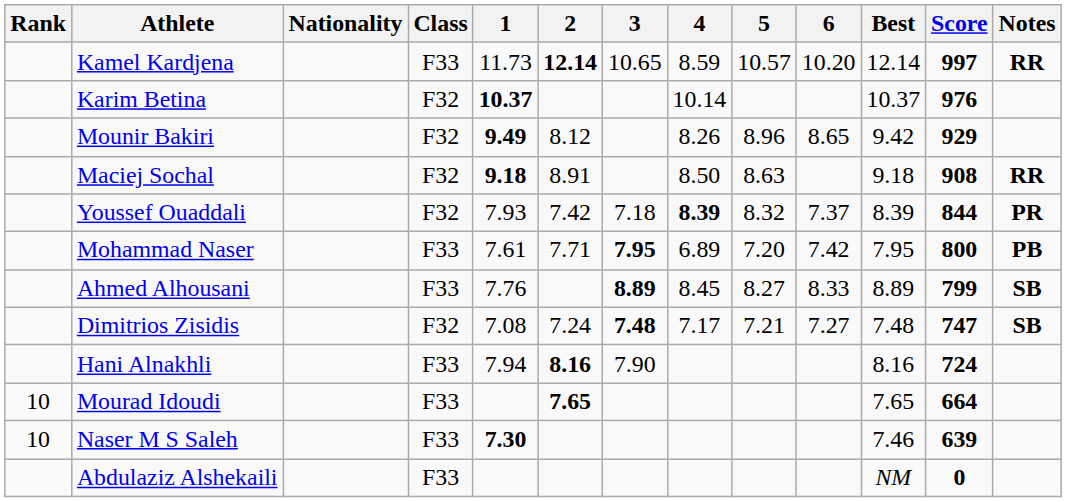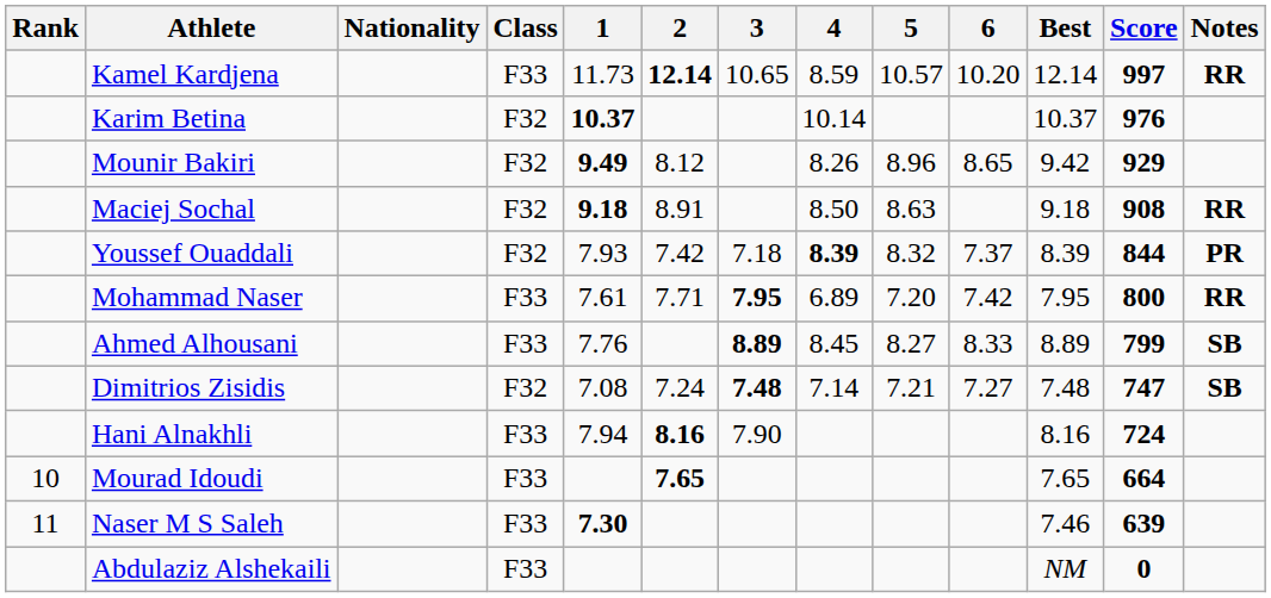Mohammad Naser | Notes: PB -> RR
Dimitrios Zisidis | 4: 7.17 -> 7.14
Naser M S Saleh | Rank: 10 -> 11
